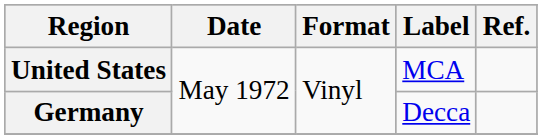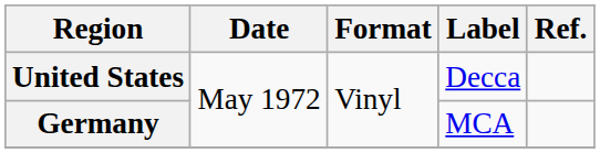United States | Label: MCA -> Decca
Germany | Label: Decca -> MCA
